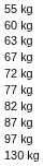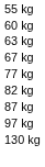- row: 72 kg
